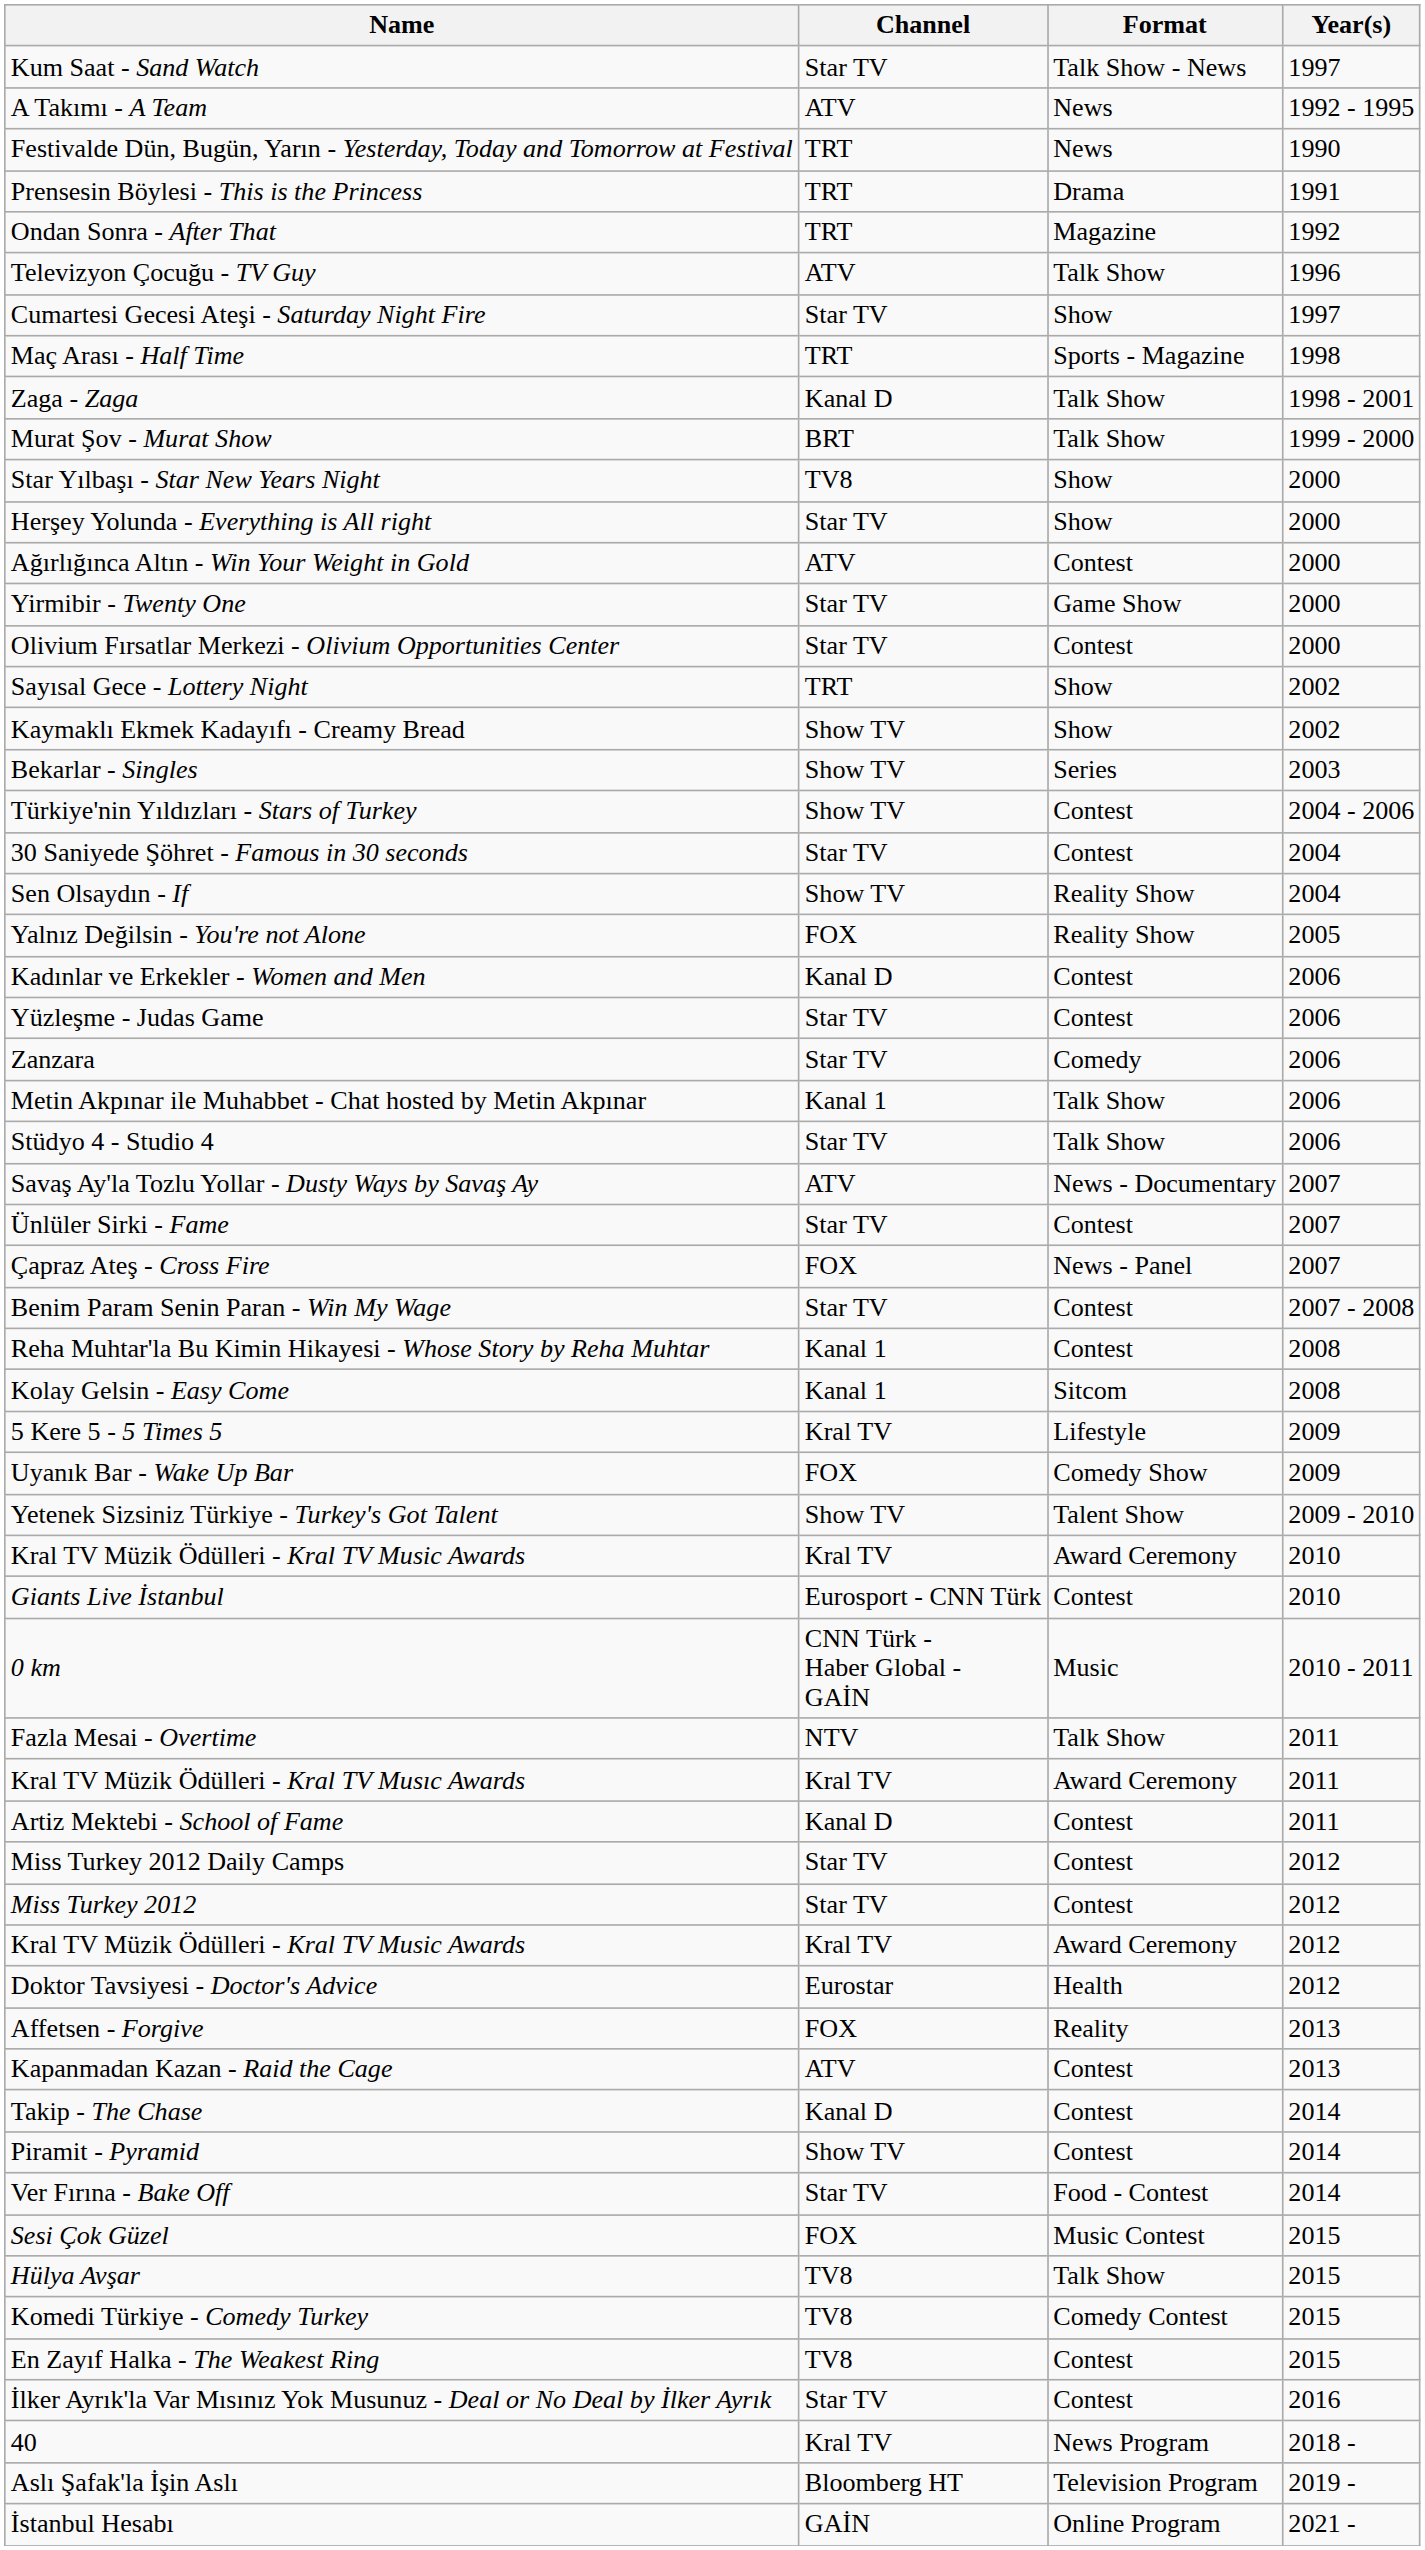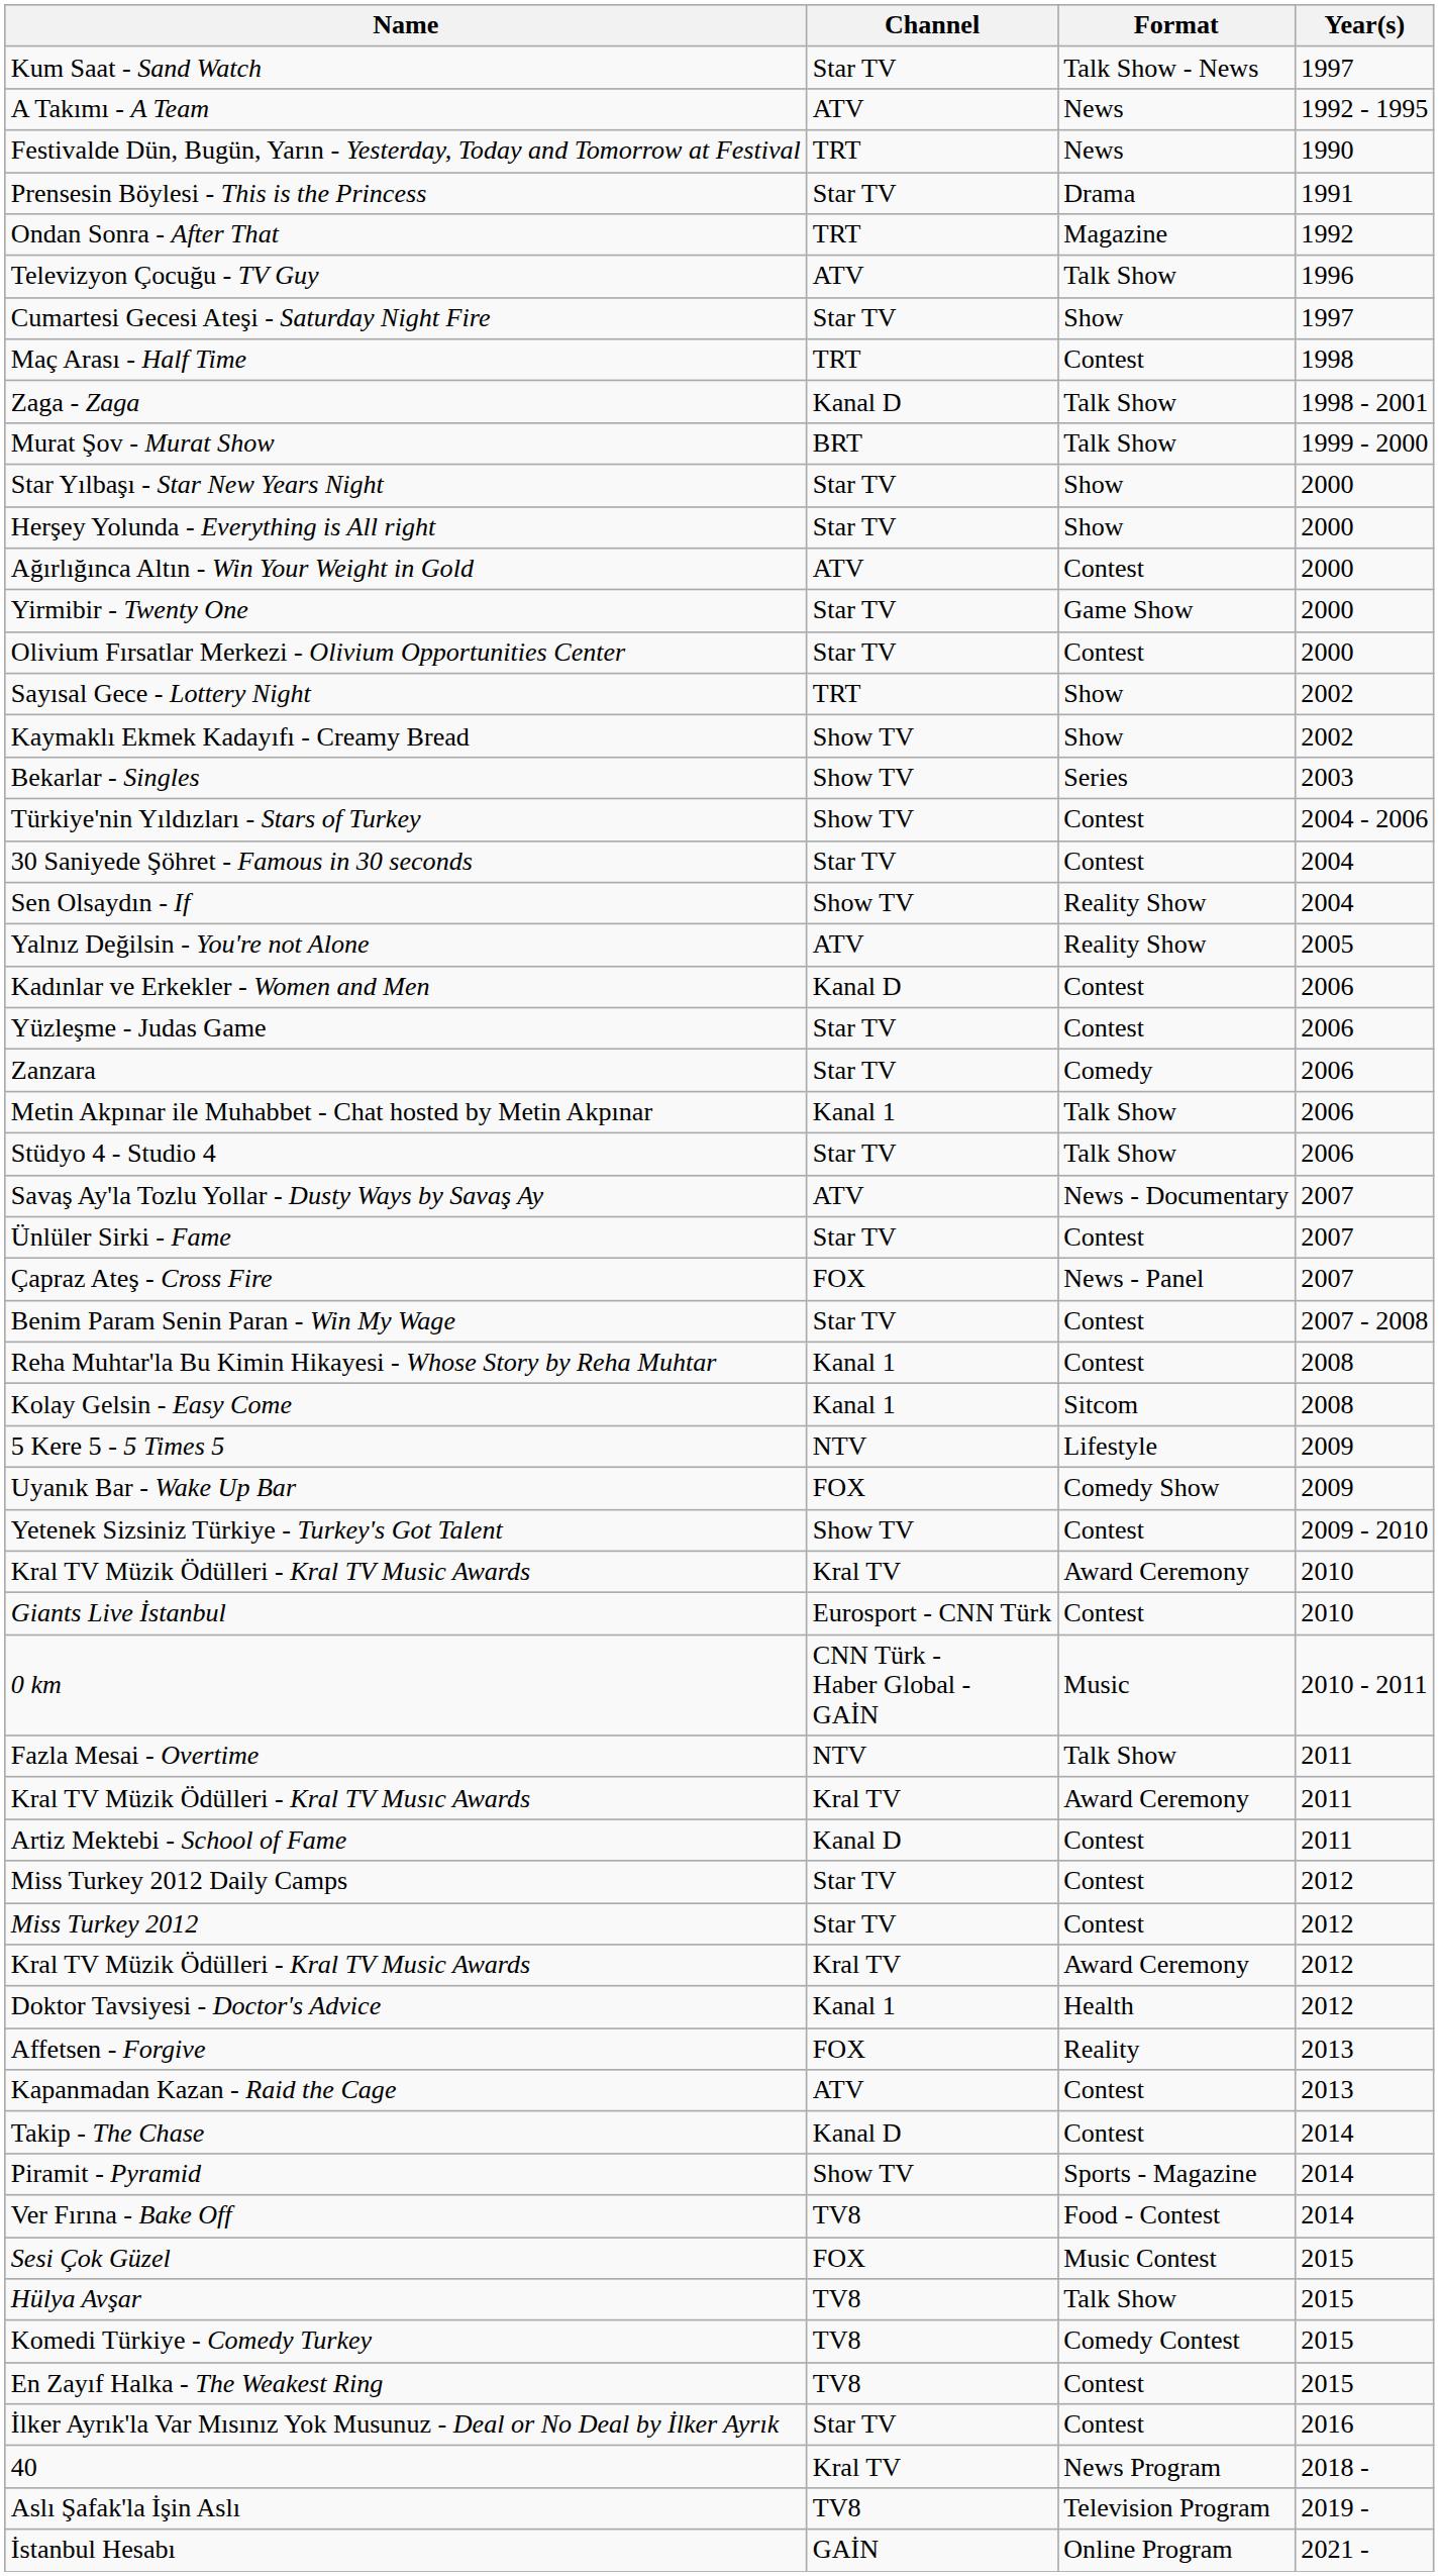Prensesin Böylesi - This is the Princess | Channel: TRT -> Star TV
Maç Arası - Half Time | Format: Sports - Magazine -> Contest
Star Yılbaşı - Star New Years Night | Channel: TV8 -> Star TV
Yalnız Değilsin - You're not Alone | Channel: FOX -> ATV
5 Kere 5 - 5 Times 5 | Channel: Kral TV -> NTV
Yetenek Sizsiniz Türkiye - Turkey's Got Talent | Format: Talent Show -> Contest
Doktor Tavsiyesi - Doctor's Advice | Channel: Eurostar -> Kanal 1
Piramit - Pyramid | Format: Contest -> Sports - Magazine
Ver Fırına - Bake Off | Channel: Star TV -> TV8
Aslı Şafak'la İşin Aslı | Channel: Bloomberg HT -> TV8
